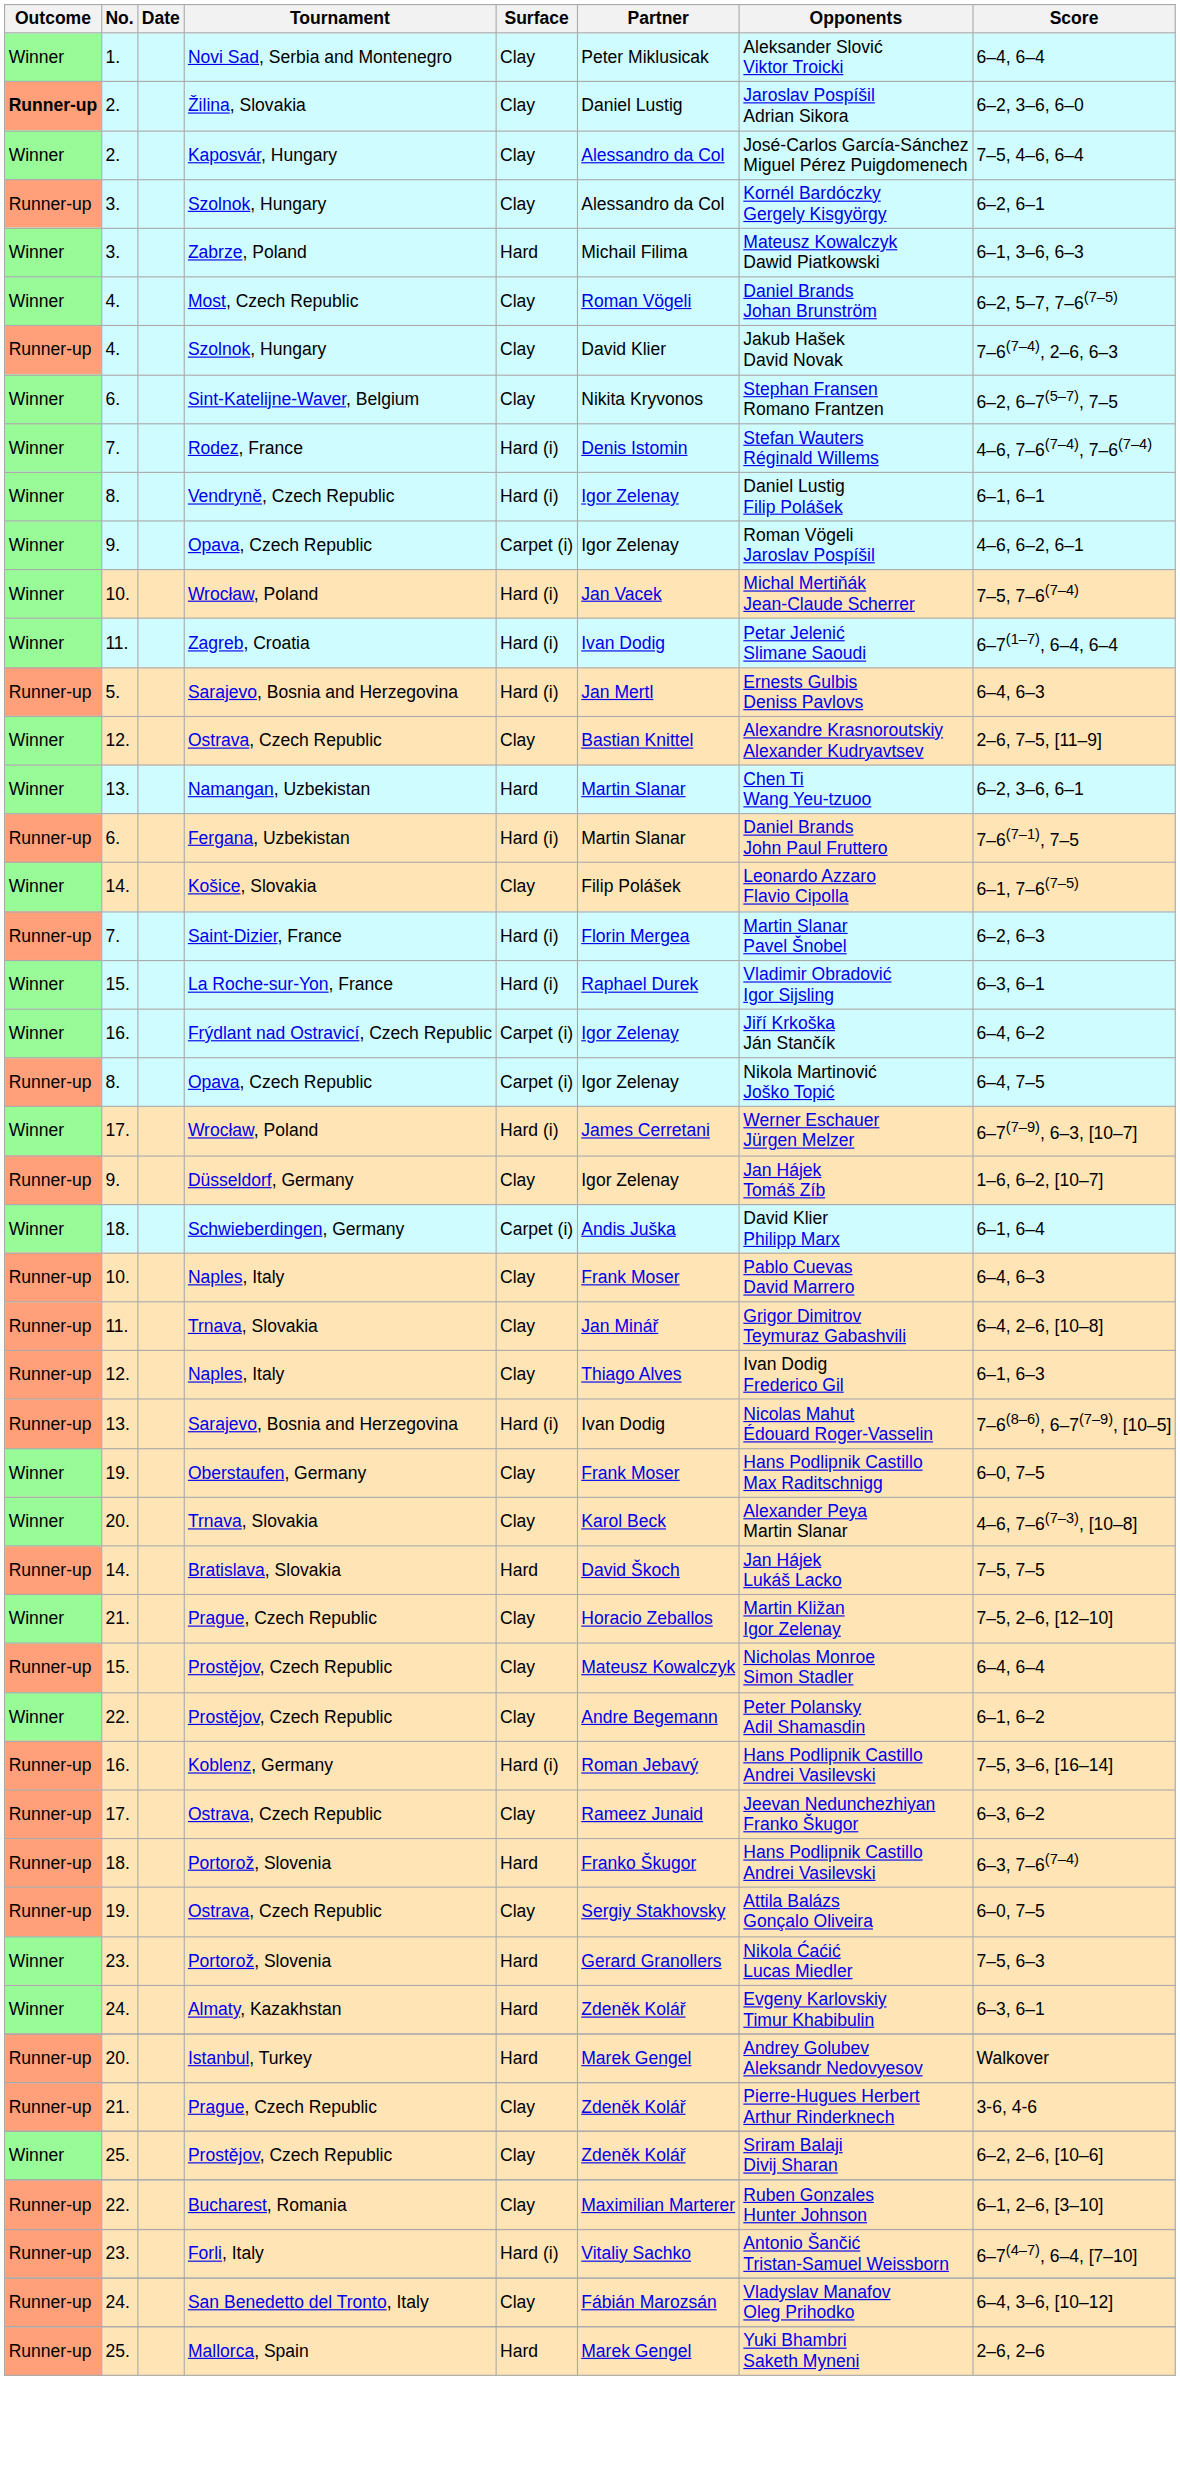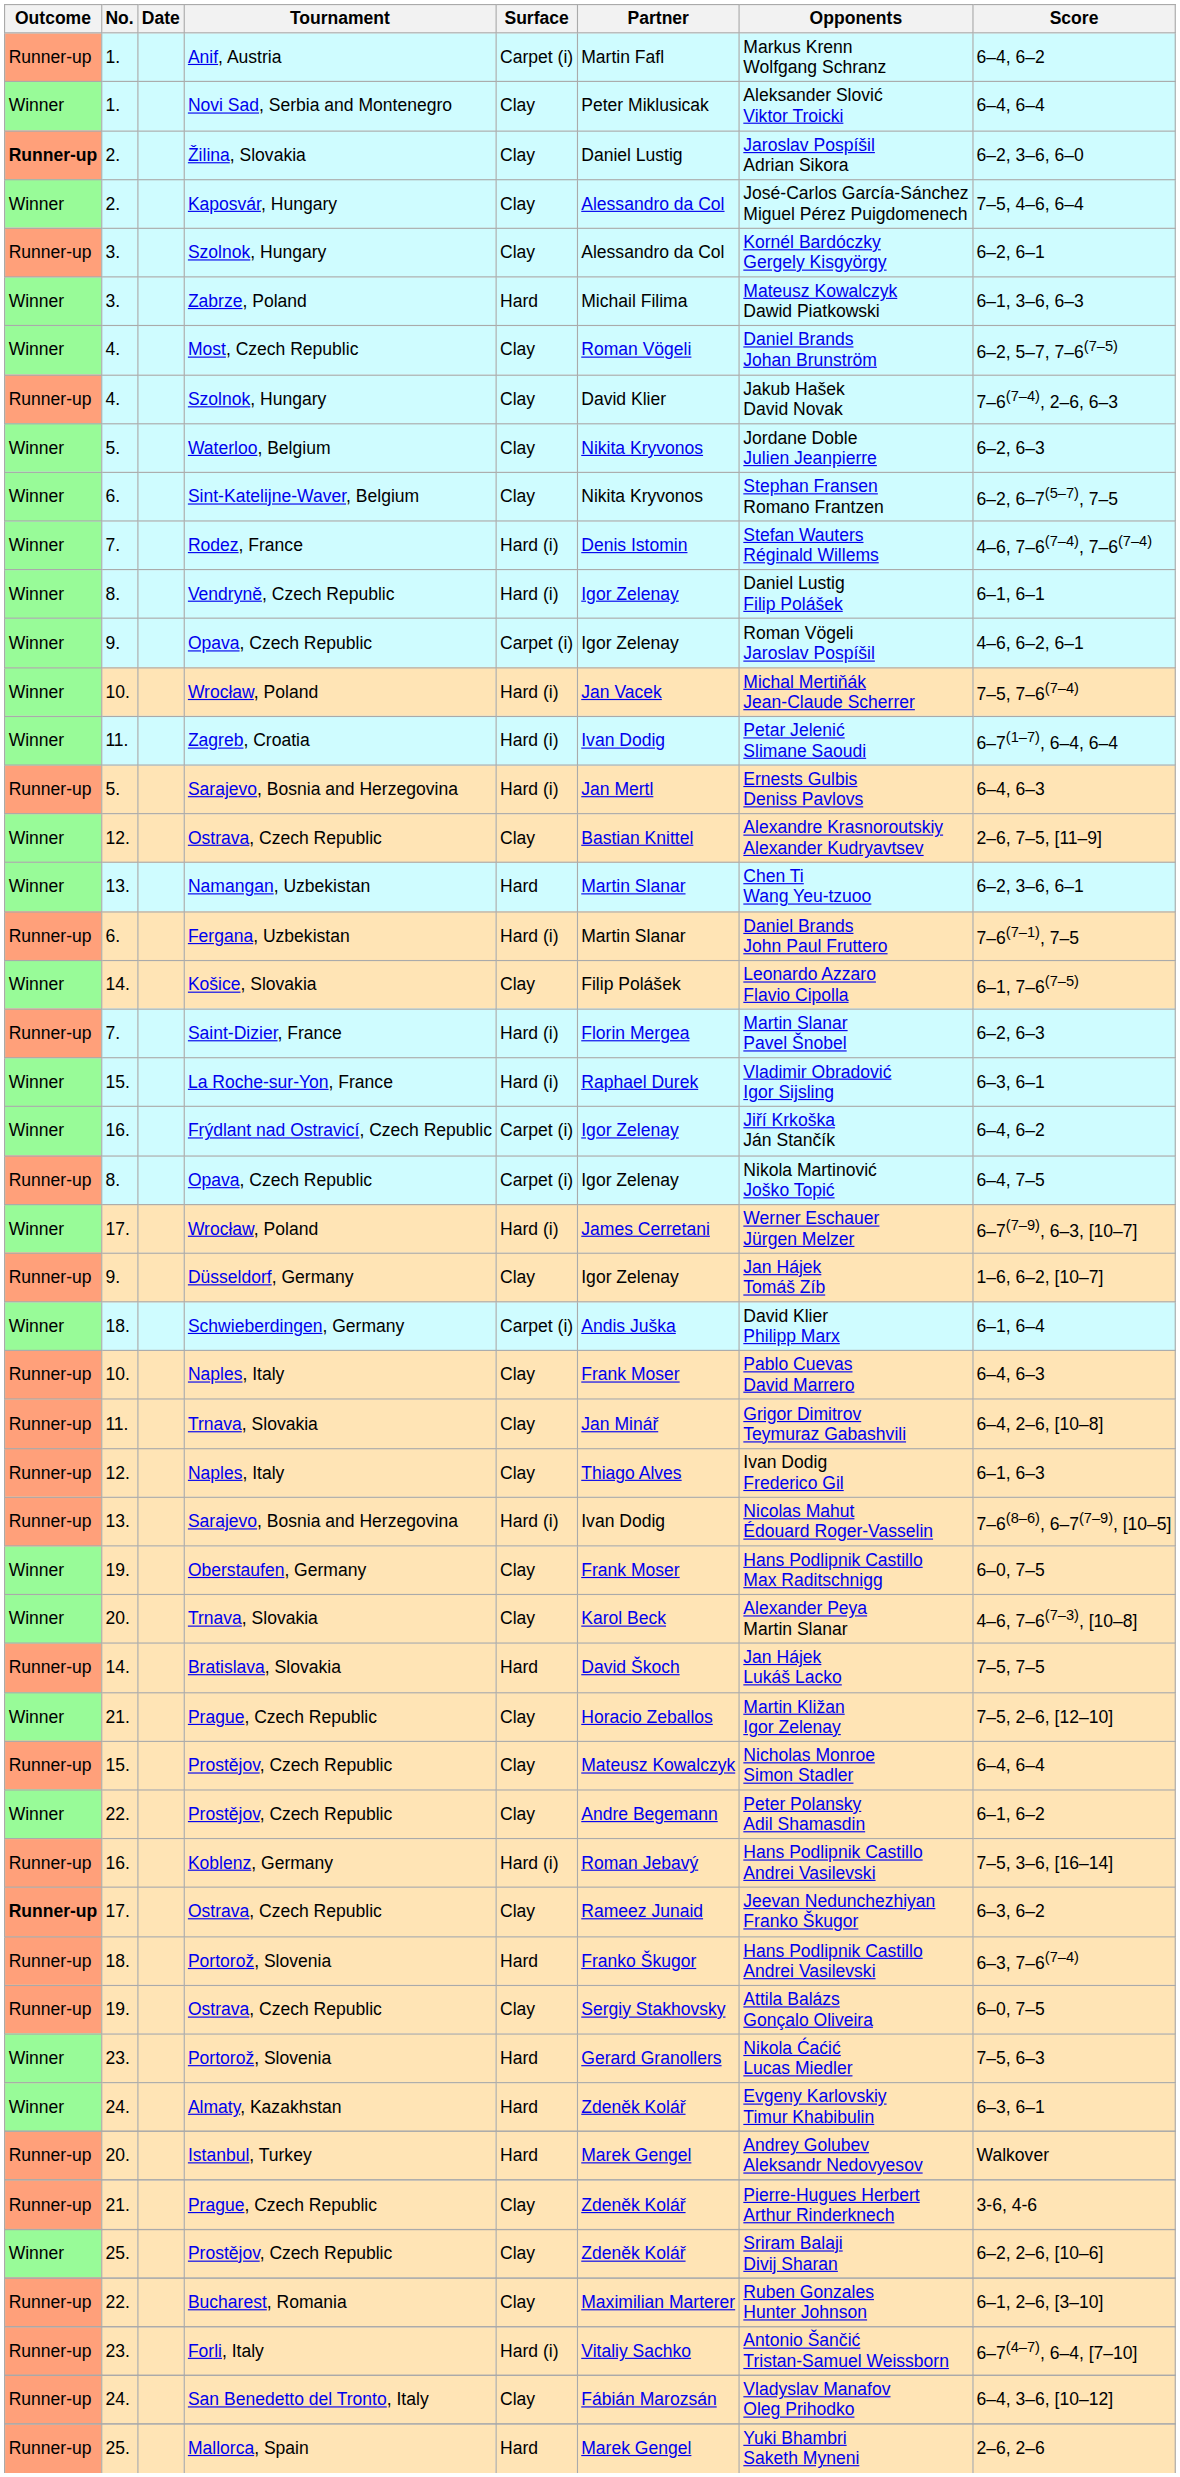+ row: Runner-up | 1. | Anif, Austria | Carpet (i) | Martin Fafl | Markus Krenn Wolfgang Schranz | 6–4, 6–2
+ row: Winner | 5. | Waterloo, Belgium | Clay | Nikita Kryvonos | Jordane Doble Julien Jeanpierre | 6–2, 6–3
17. / Ostrava, Czech Republic | Outcome: normal -> bold
